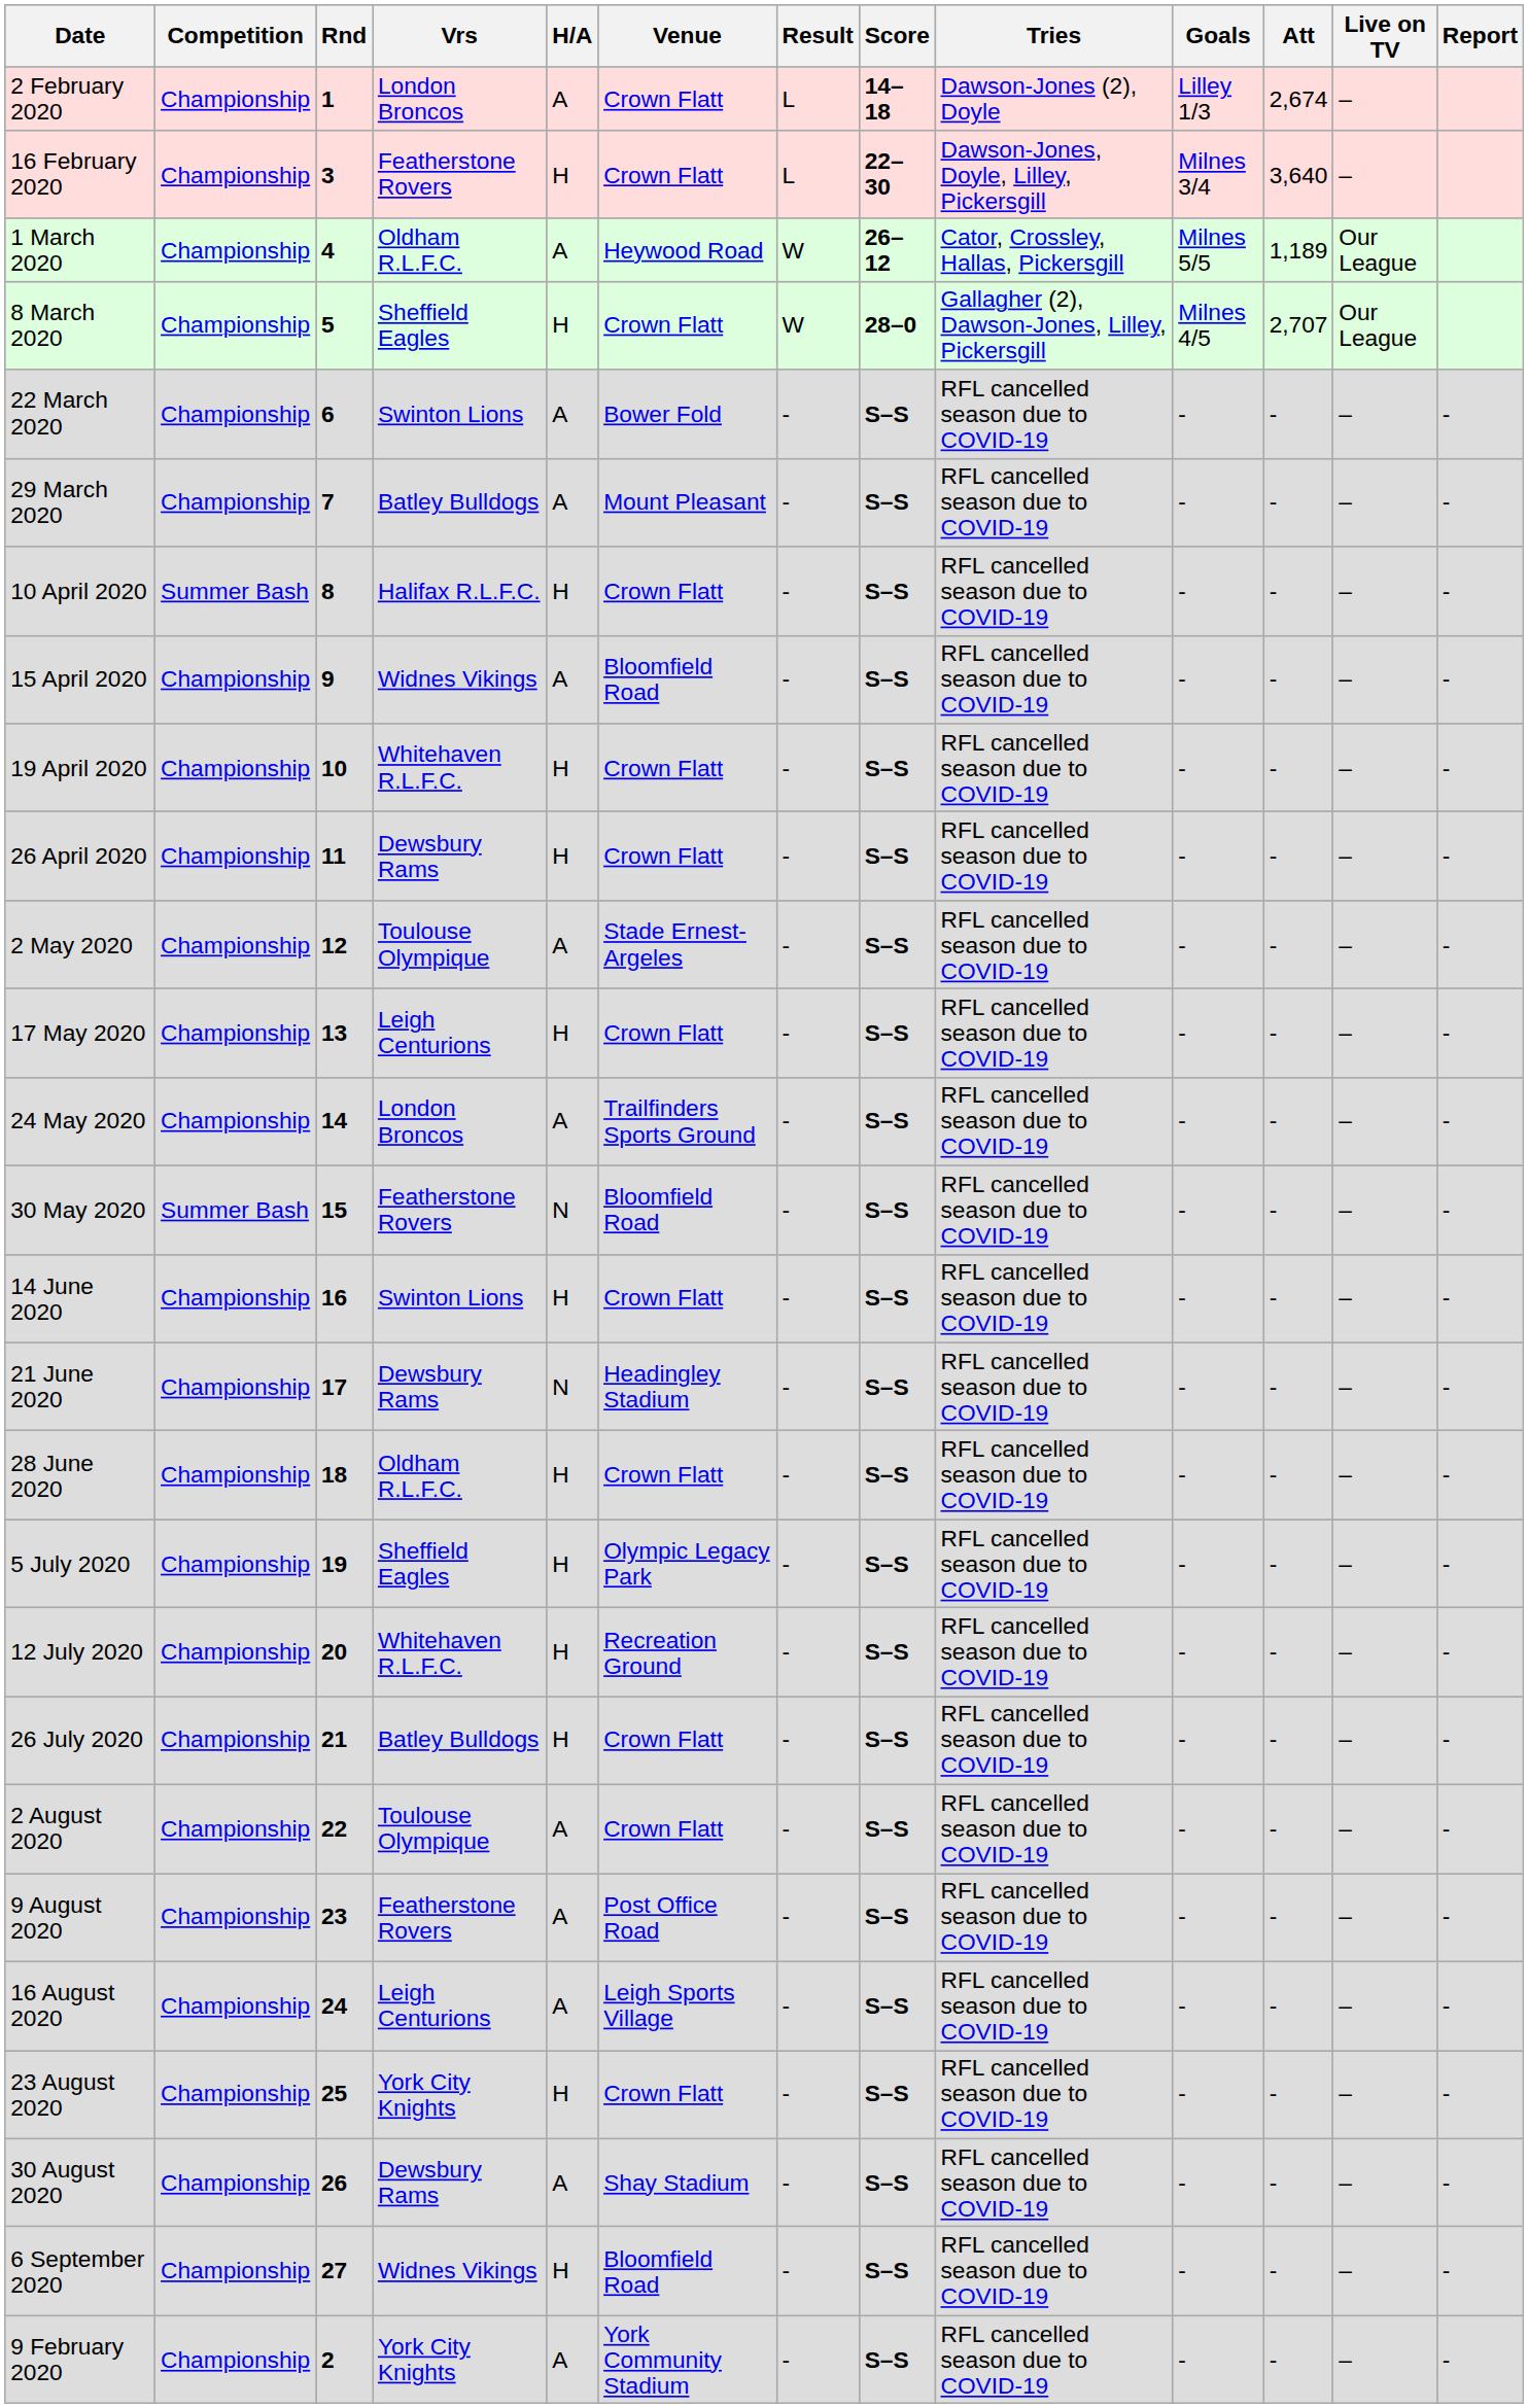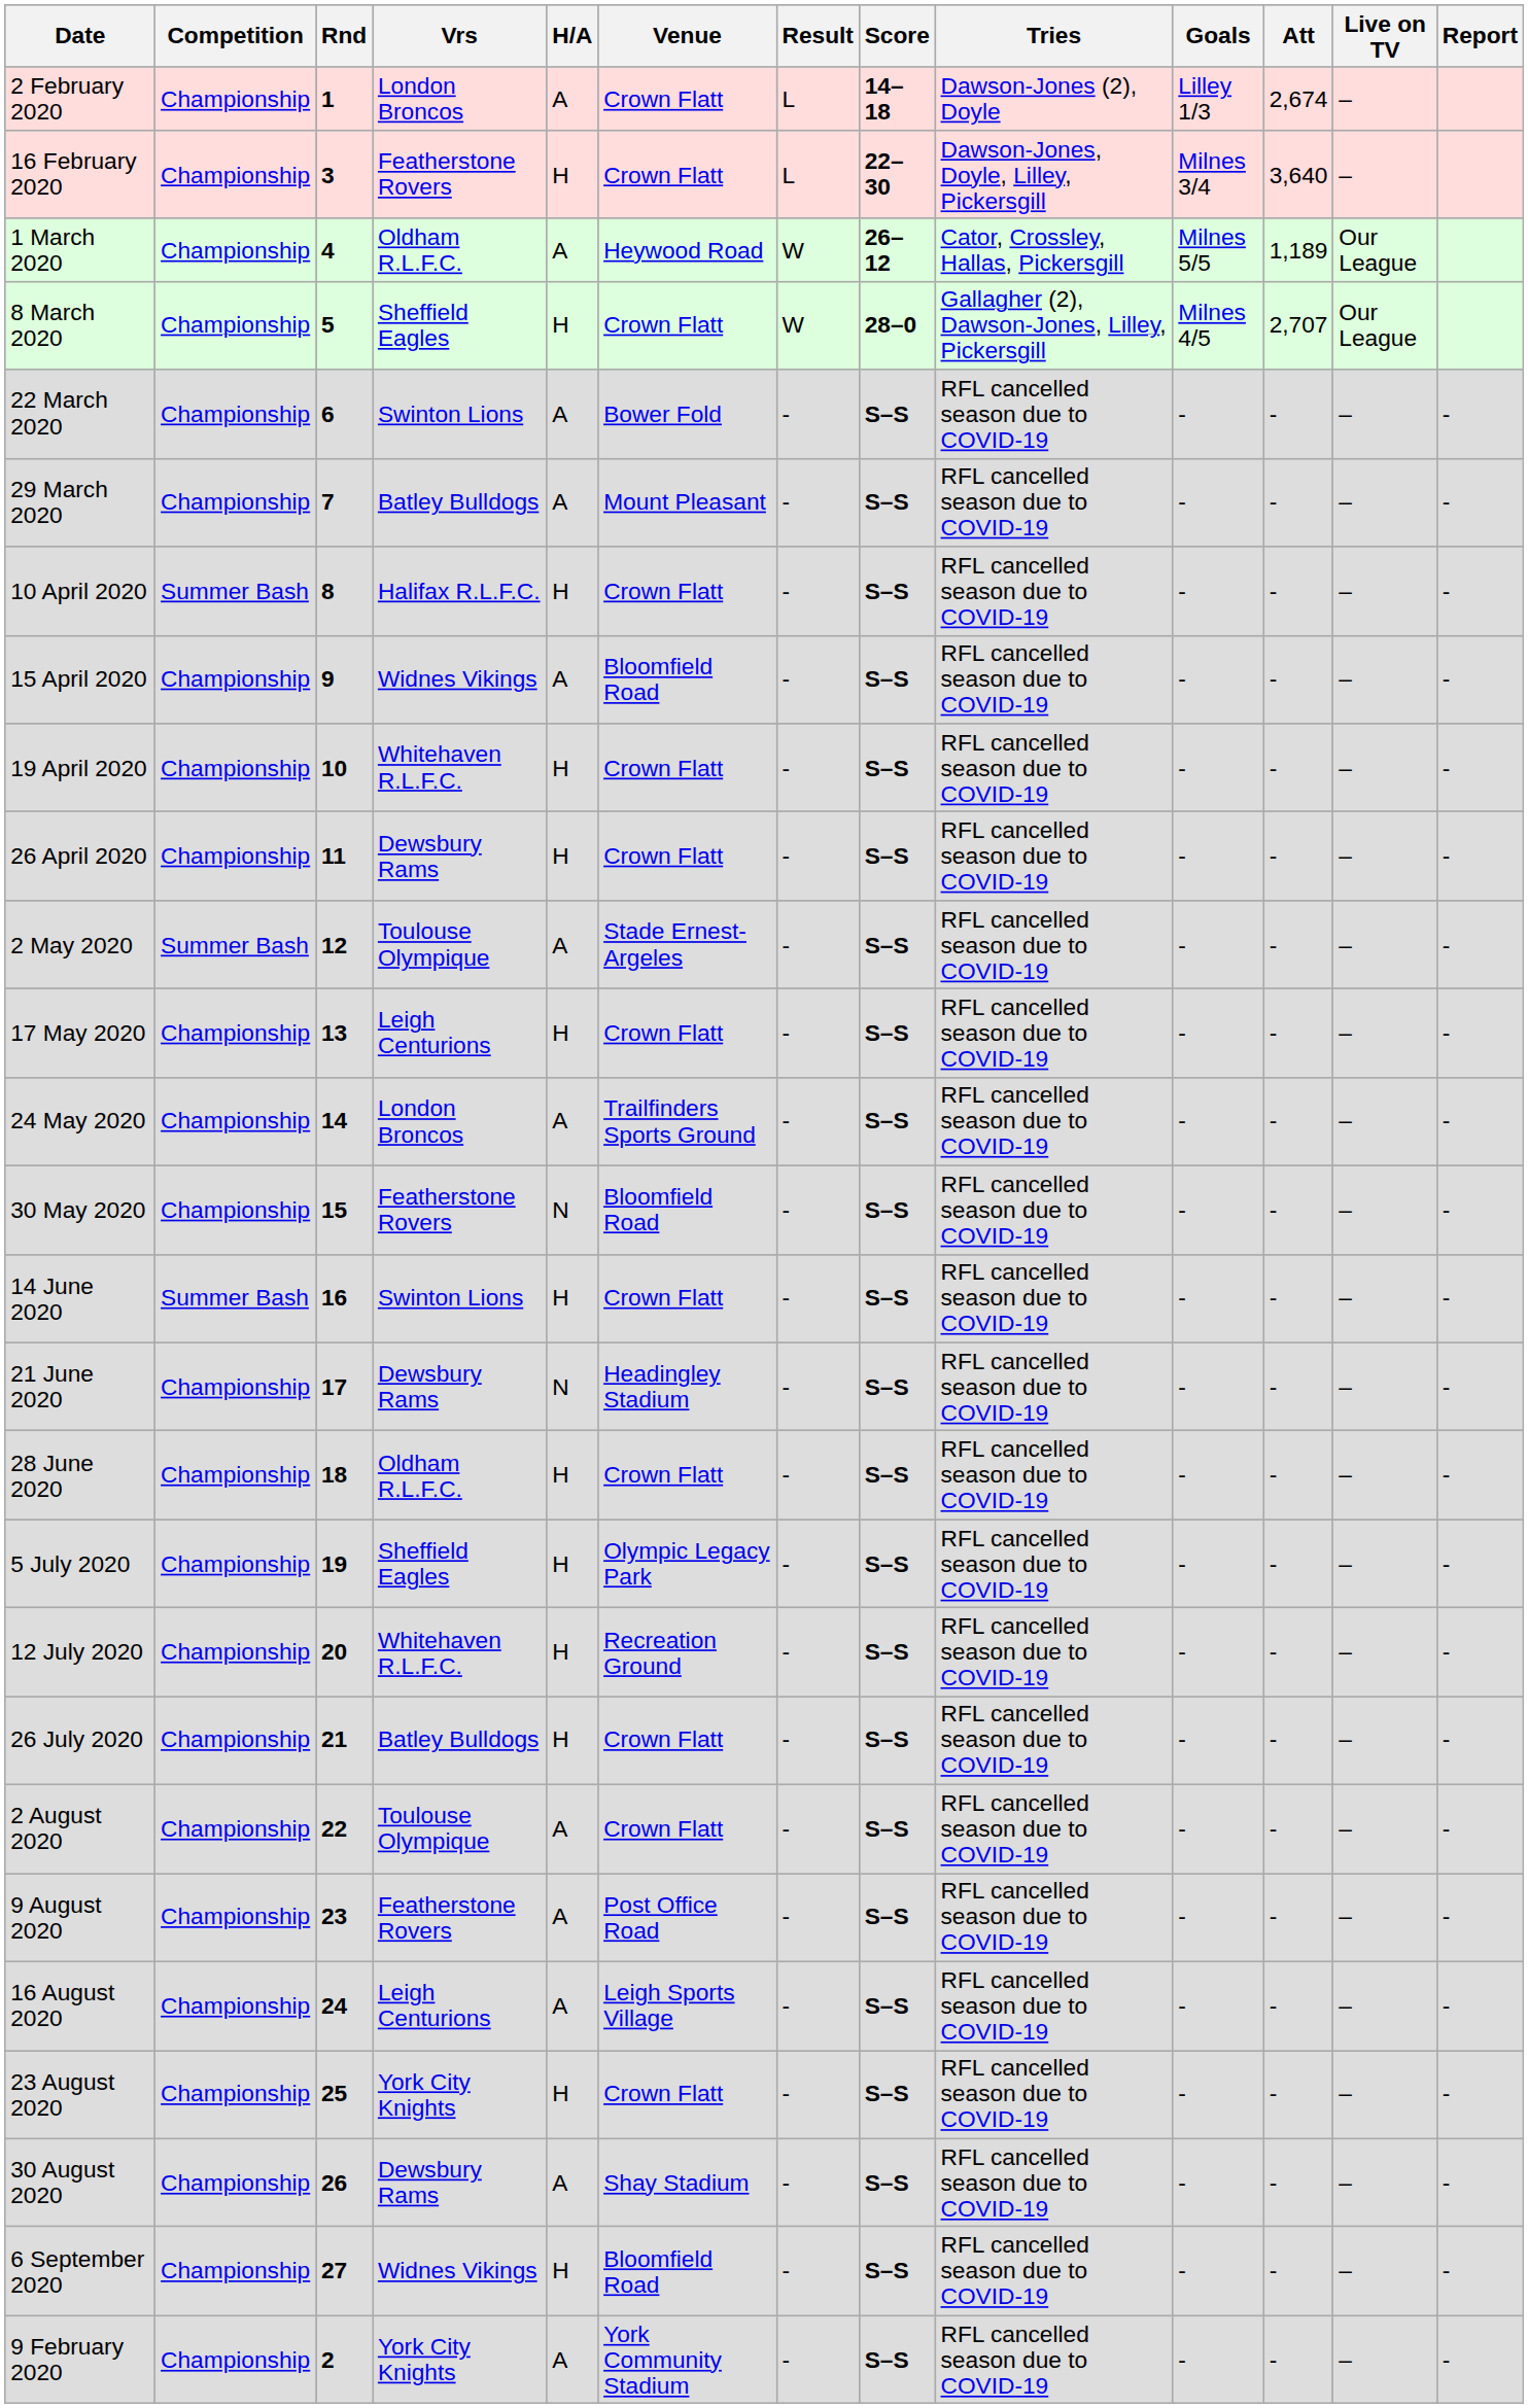2 May 2020 | Competition: Championship -> Summer Bash
30 May 2020 | Competition: Summer Bash -> Championship
14 June 2020 | Competition: Championship -> Summer Bash
